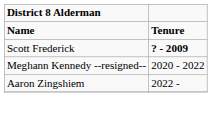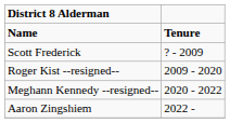Scott Frederick | column 2: bold -> normal
+ row: Roger Kist --resigned-- | 2009 - 2020
